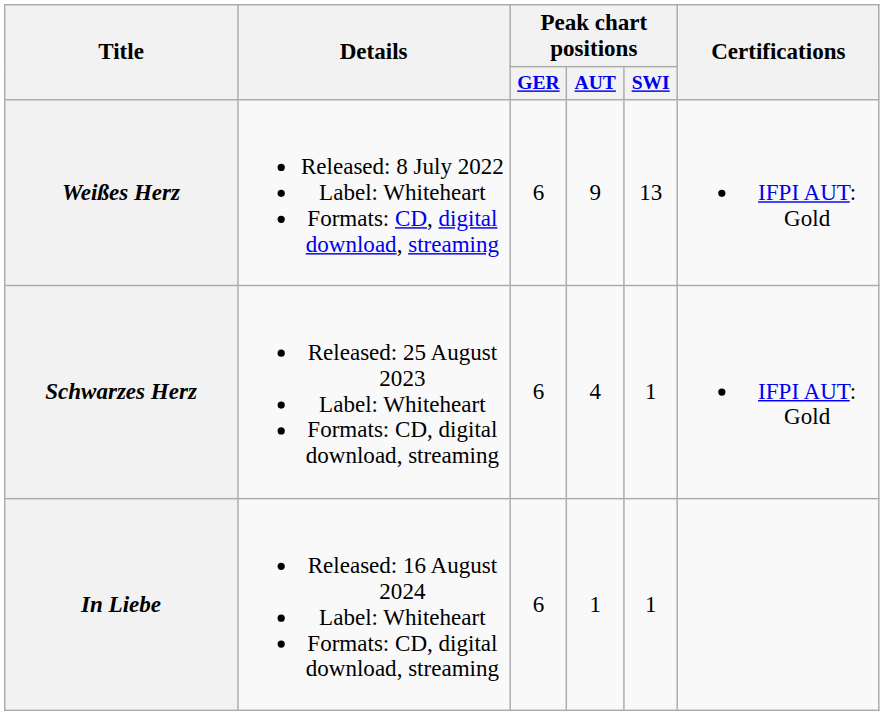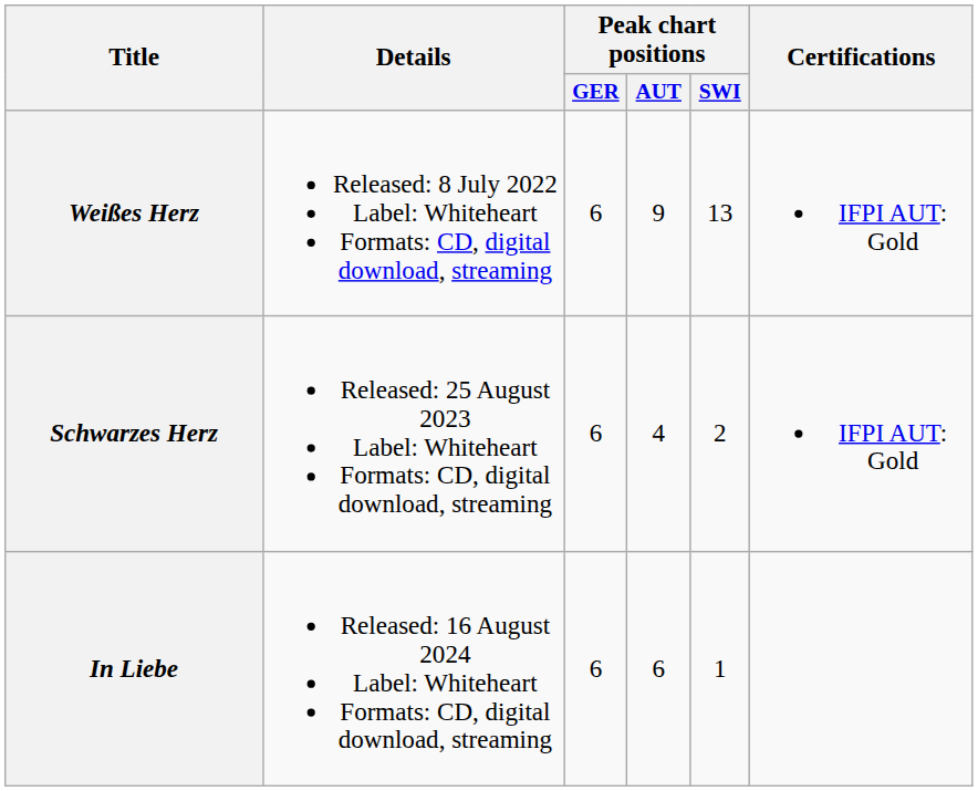Schwarzes Herz | Peak chart positions / SWI: 1 -> 2
In Liebe | Peak chart positions / AUT: 1 -> 6
